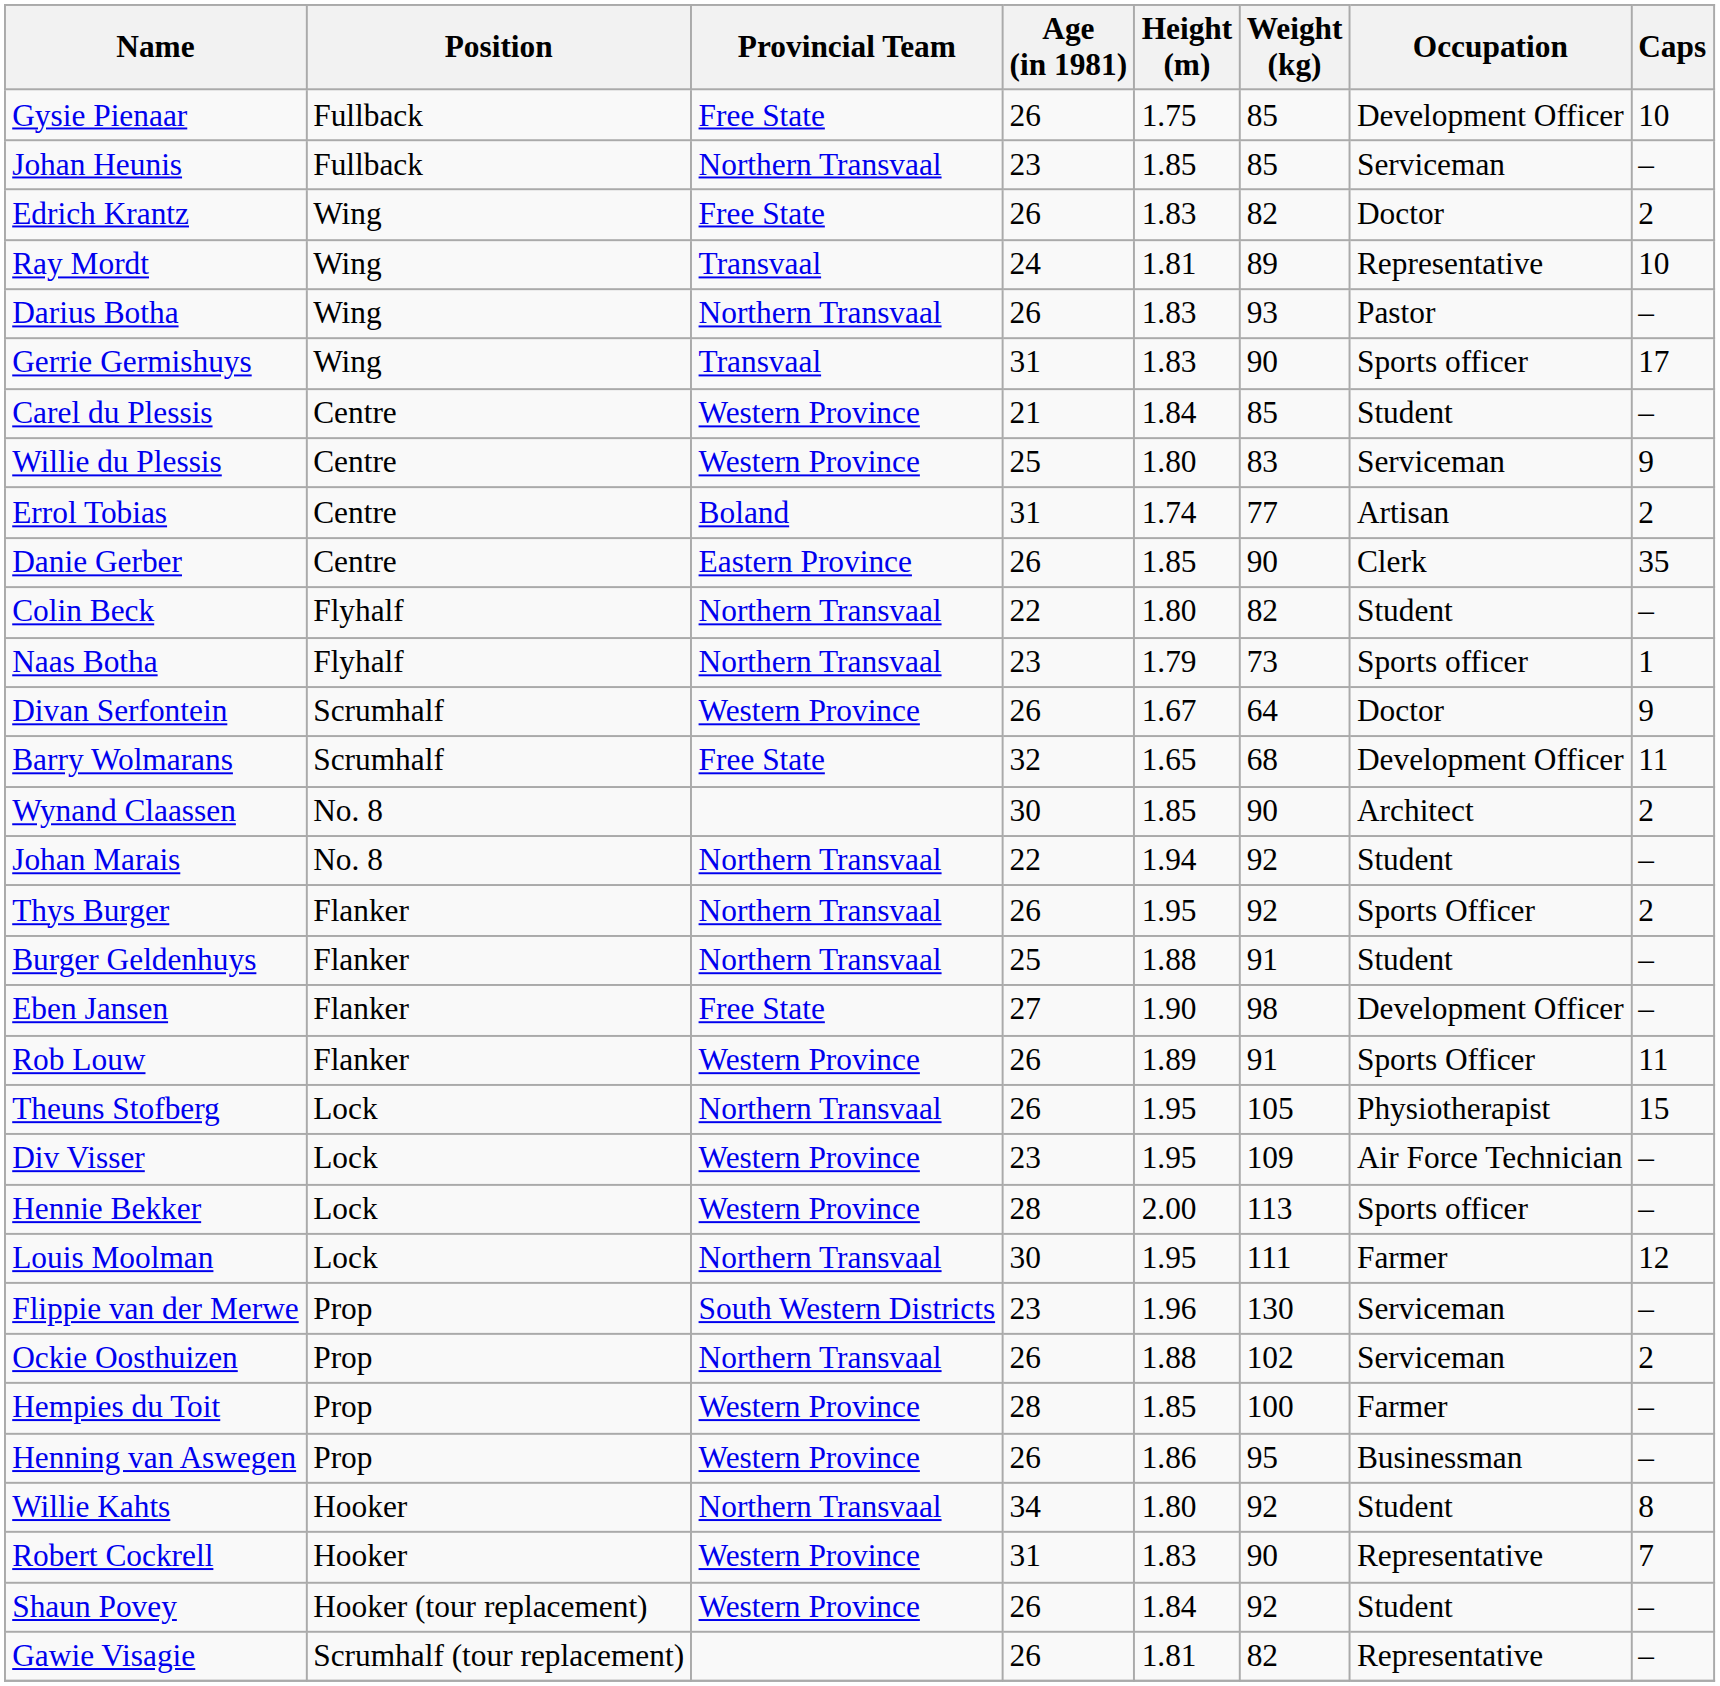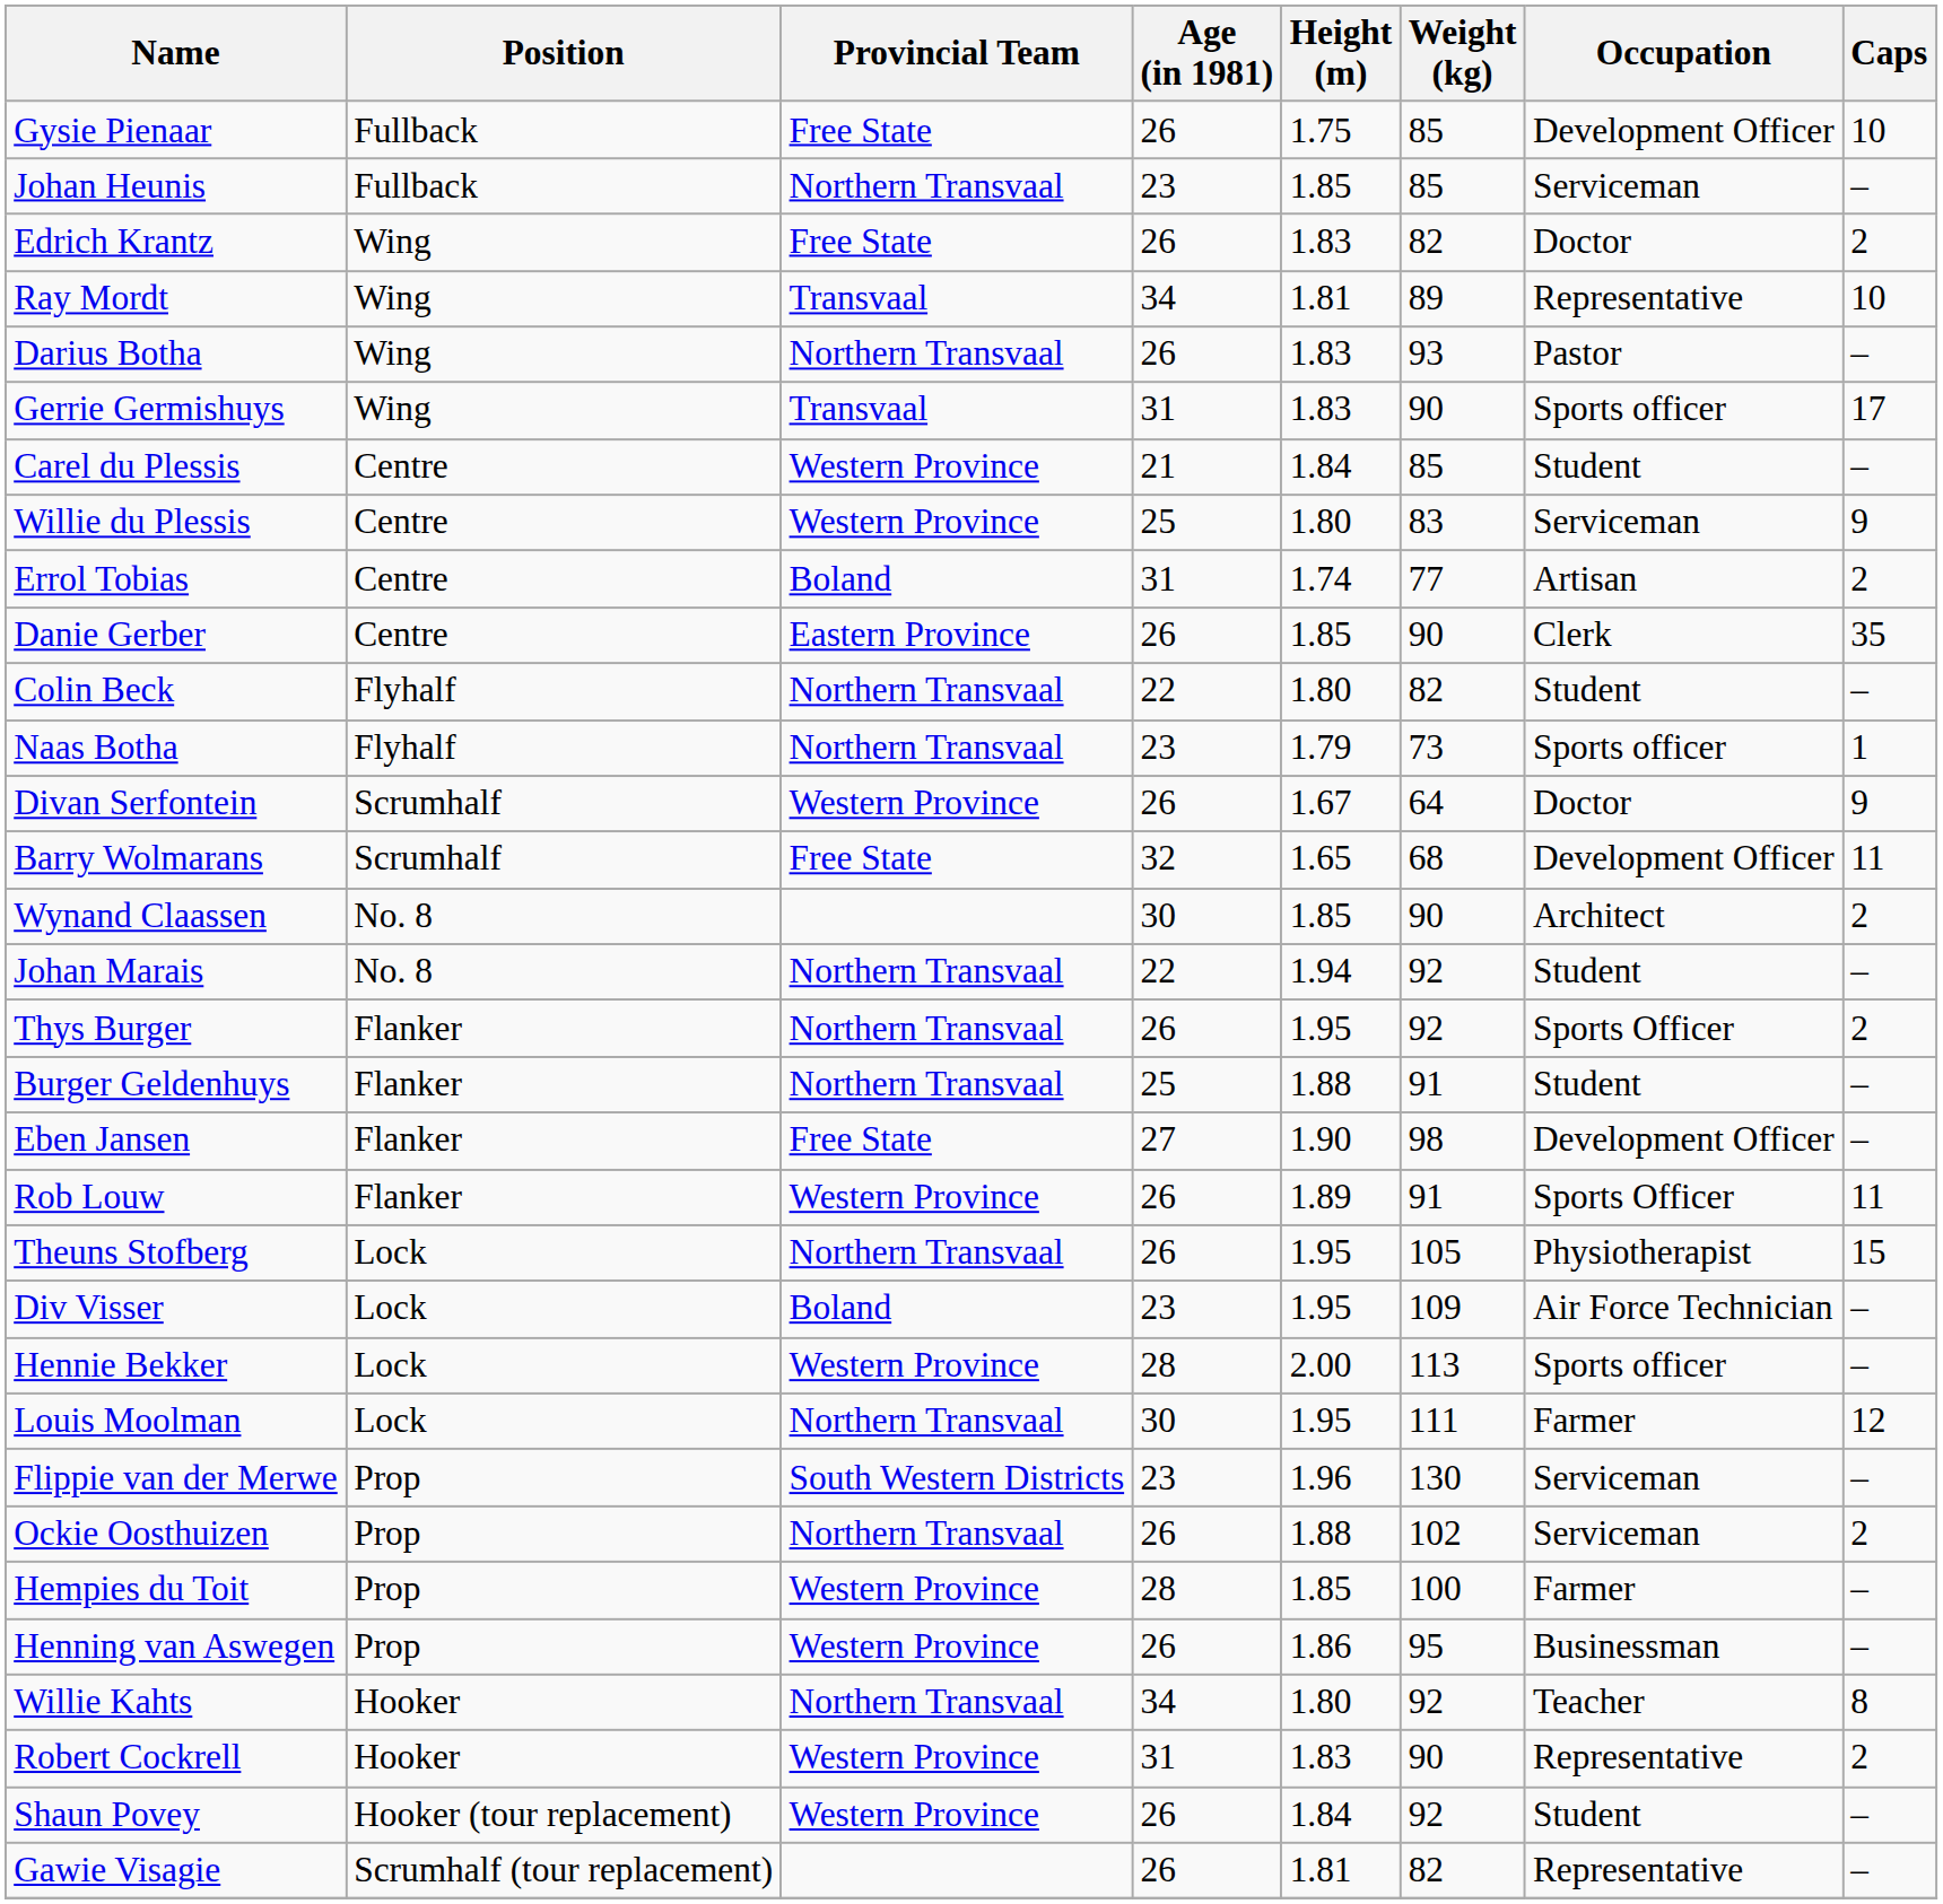Ray Mordt | Age (in 1981): 24 -> 34
Div Visser | Provincial Team: Western Province -> Boland
Willie Kahts | Occupation: Student -> Teacher
Robert Cockrell | Caps: 7 -> 2
